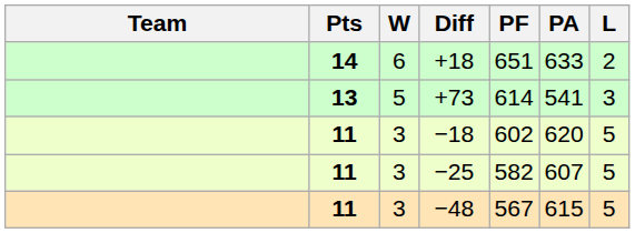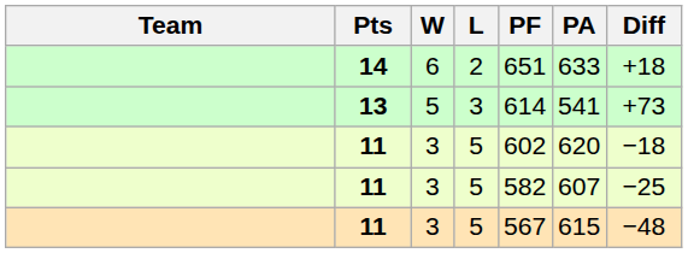columns swapped: L <-> Diff
